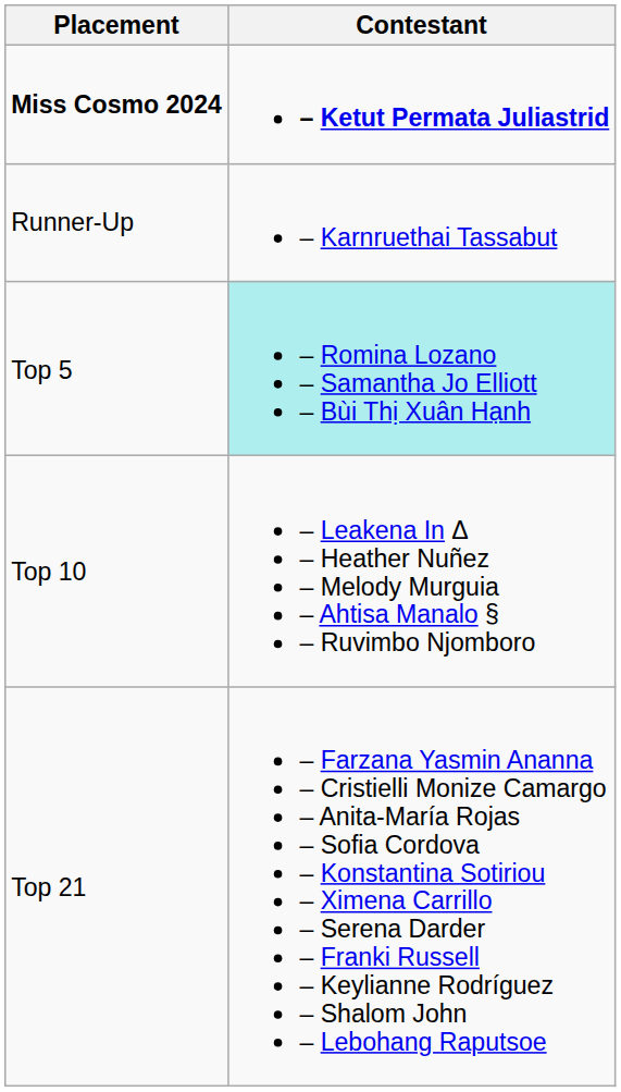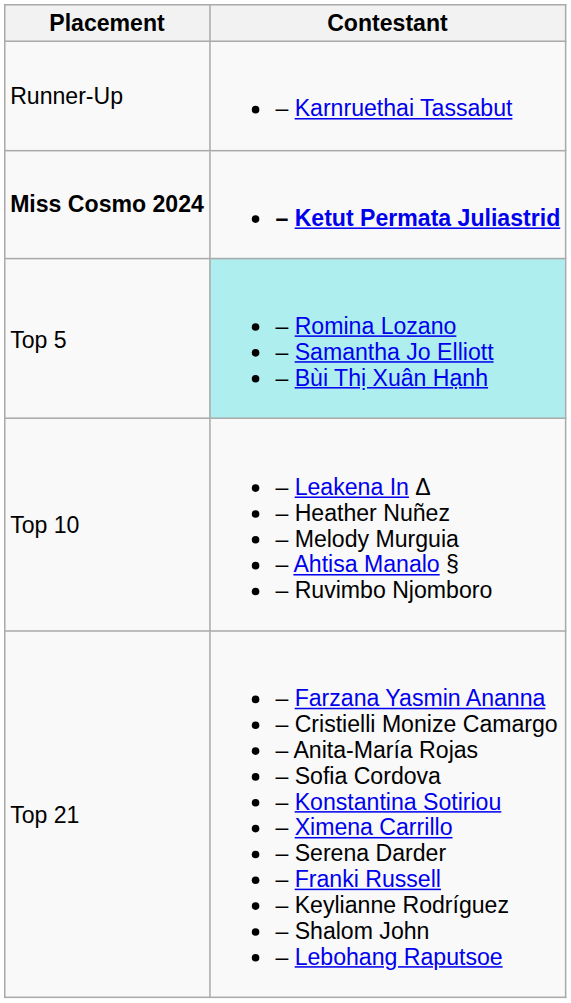rows swapped: Miss Cosmo 2024 <-> Runner-Up
